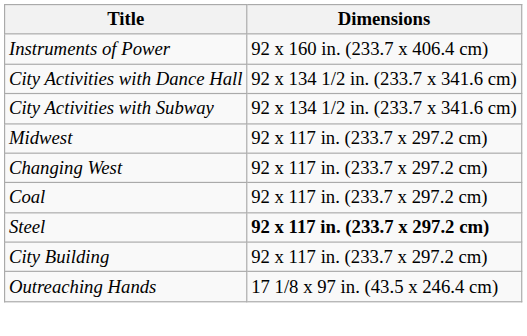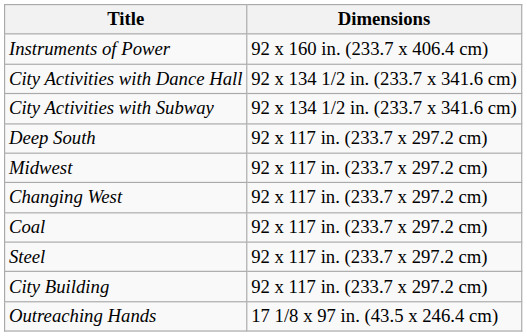+ row: Deep South | 92 x 117 in. (233.7 x 297.2 cm)
Steel | Dimensions: bold -> normal
